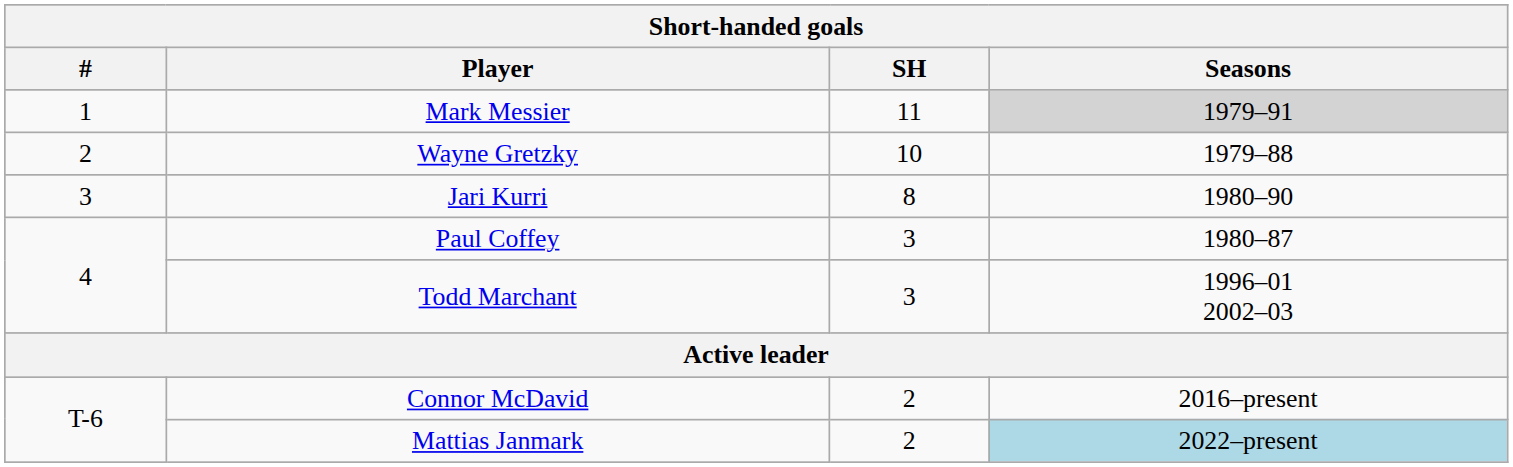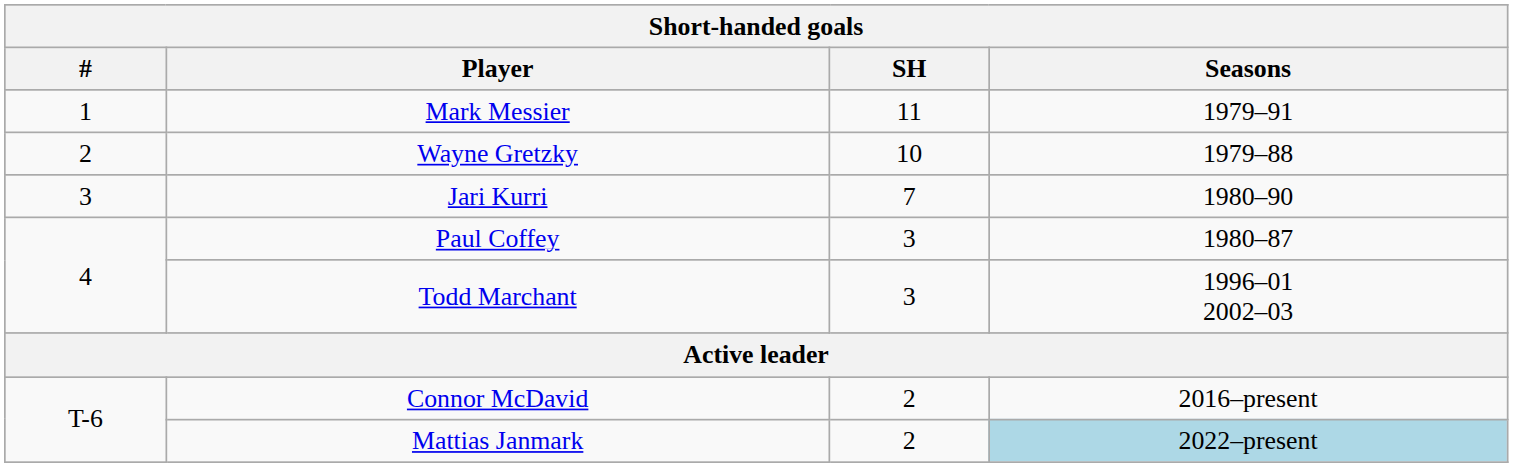Mark Messier | Seasons: lightgrey background -> no background
Jari Kurri | SH: 8 -> 7
